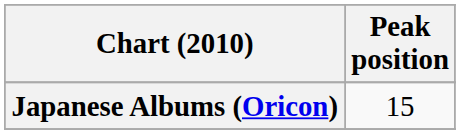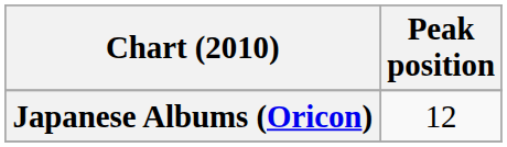Japanese Albums (Oricon) | Peak position: 15 -> 12
